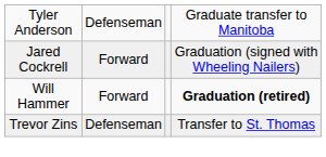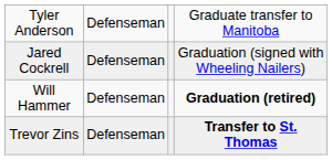Jared Cockrell | column 2: Forward -> Defenseman
Will Hammer | column 2: Forward -> Defenseman
Trevor Zins | column 4: normal -> bold
